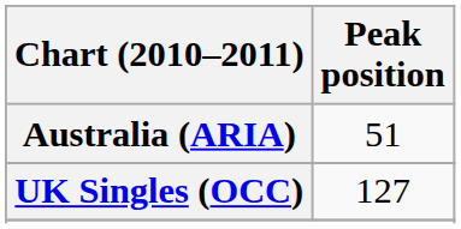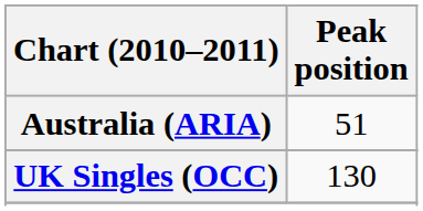UK Singles (OCC) | Peak position: 127 -> 130
